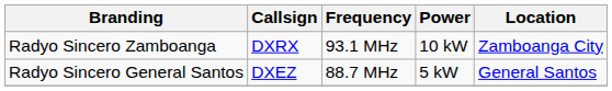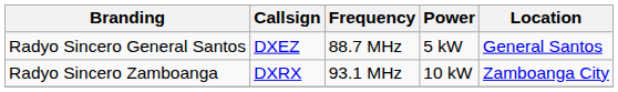rows swapped: Radyo Sincero Zamboanga <-> Radyo Sincero General Santos
